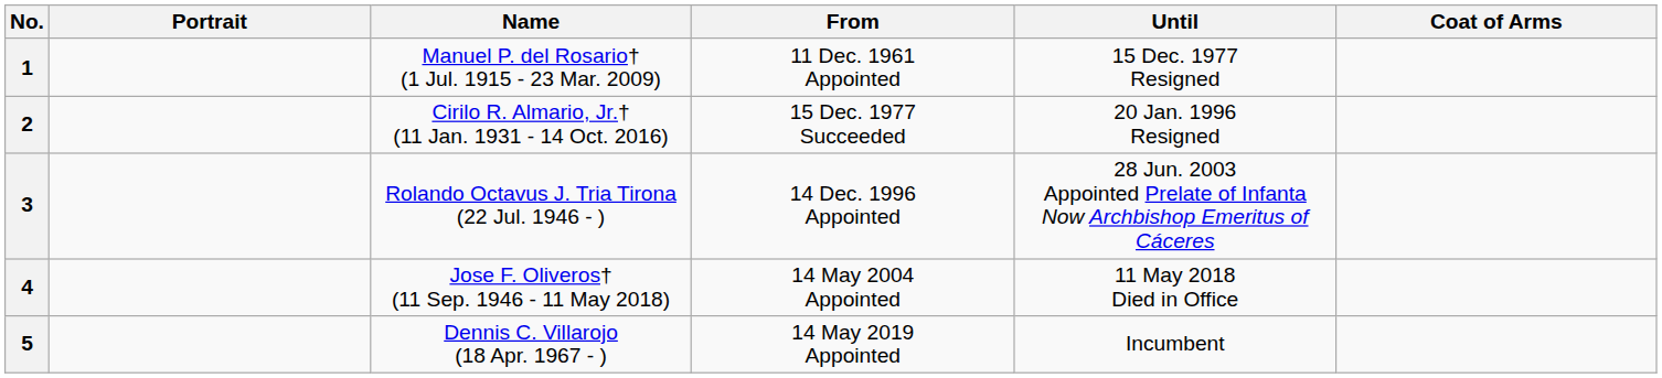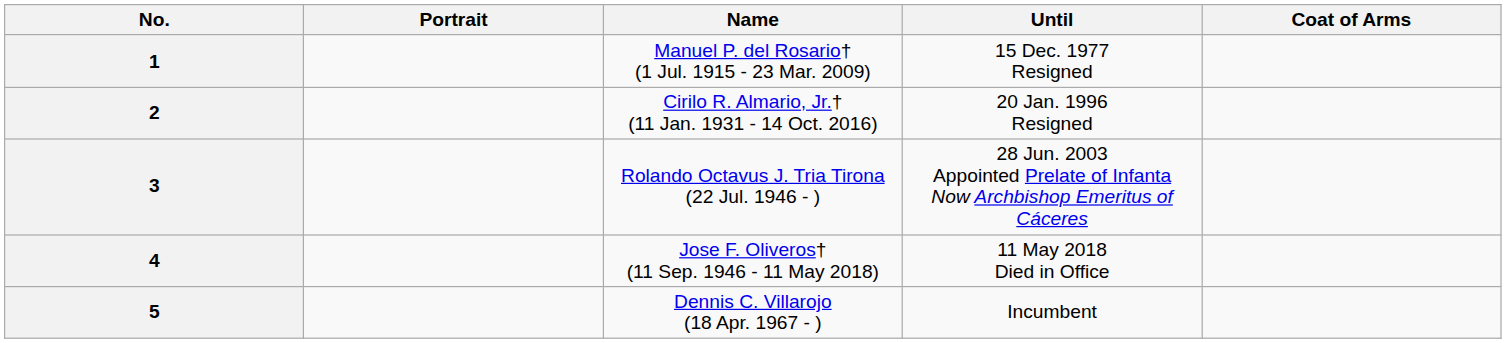- column: From | 11 Dec. 1961 Appointed | 15 Dec. 1977 Succeeded | 14 Dec. 1996 Appointed | 14 May 2004 Appointed | 14 May 2019 Appointed
